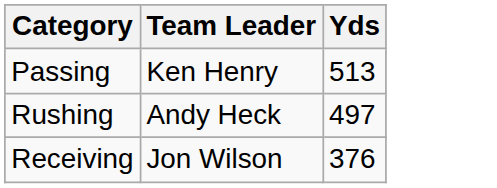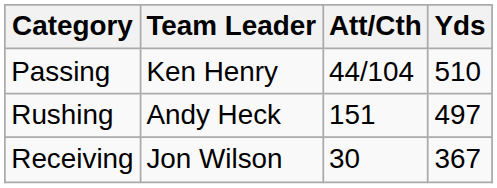+ column: Att/Cth | 44/104 | 151 | 30
Passing | Yds: 513 -> 510
Receiving | Yds: 376 -> 367
